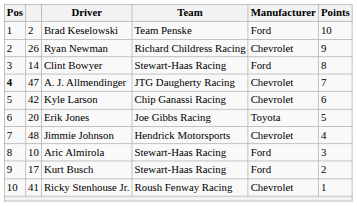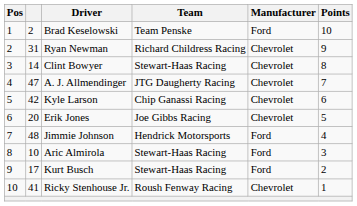Ryan Newman | column 2: 26 -> 31
Clint Bowyer | Manufacturer: Ford -> Chevrolet
A. J. Allmendinger | Pos: bold -> normal
Erik Jones | Manufacturer: Toyota -> Chevrolet
Jimmie Johnson | Manufacturer: Chevrolet -> Ford
